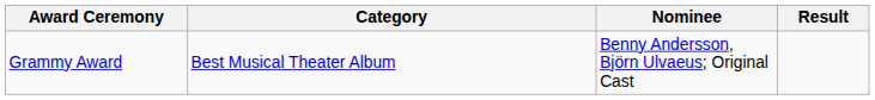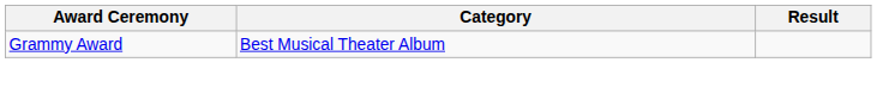- column: Nominee | Benny Andersson, Björn Ulvaeus; Original Cast
